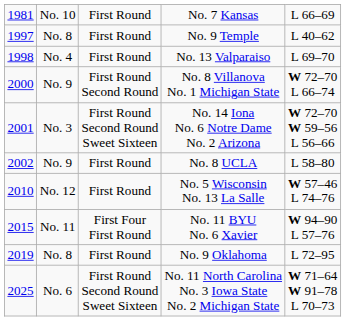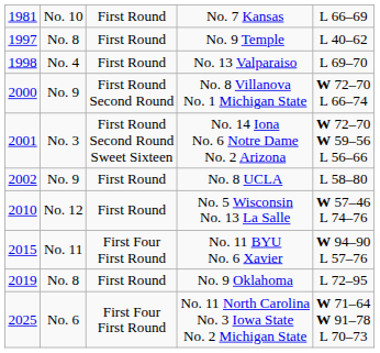No. 11 North Carolina No. 3 Iowa State No. 2 Michigan State | column 3: First Round Second Round Sweet Sixteen -> First Four First Round
